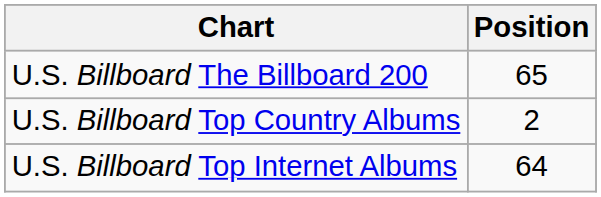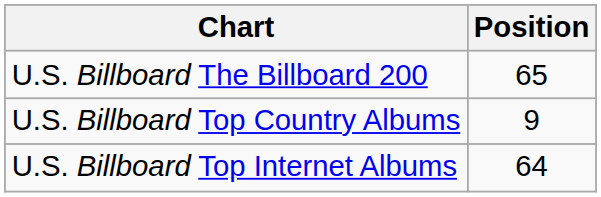U.S. Billboard Top Country Albums | Position: 2 -> 9
